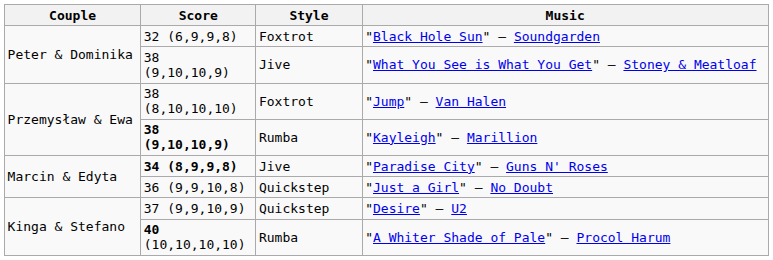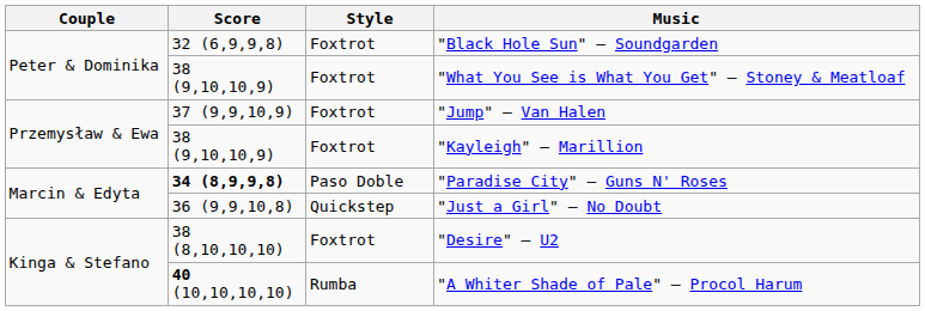"What You See is What You Get" — Stoney & Meatloaf | Style: Jive -> Foxtrot
"Jump" — Van Halen | Score: 38 (8,10,10,10) -> 37 (9,9,10,9)
"Kayleigh" — Marillion | Score: bold -> normal
"Kayleigh" — Marillion | Style: Rumba -> Foxtrot
"Paradise City" — Guns N' Roses | Style: Jive -> Paso Doble
"Desire" — U2 | Score: 37 (9,9,10,9) -> 38 (8,10,10,10)
"Desire" — U2 | Style: Quickstep -> Foxtrot
